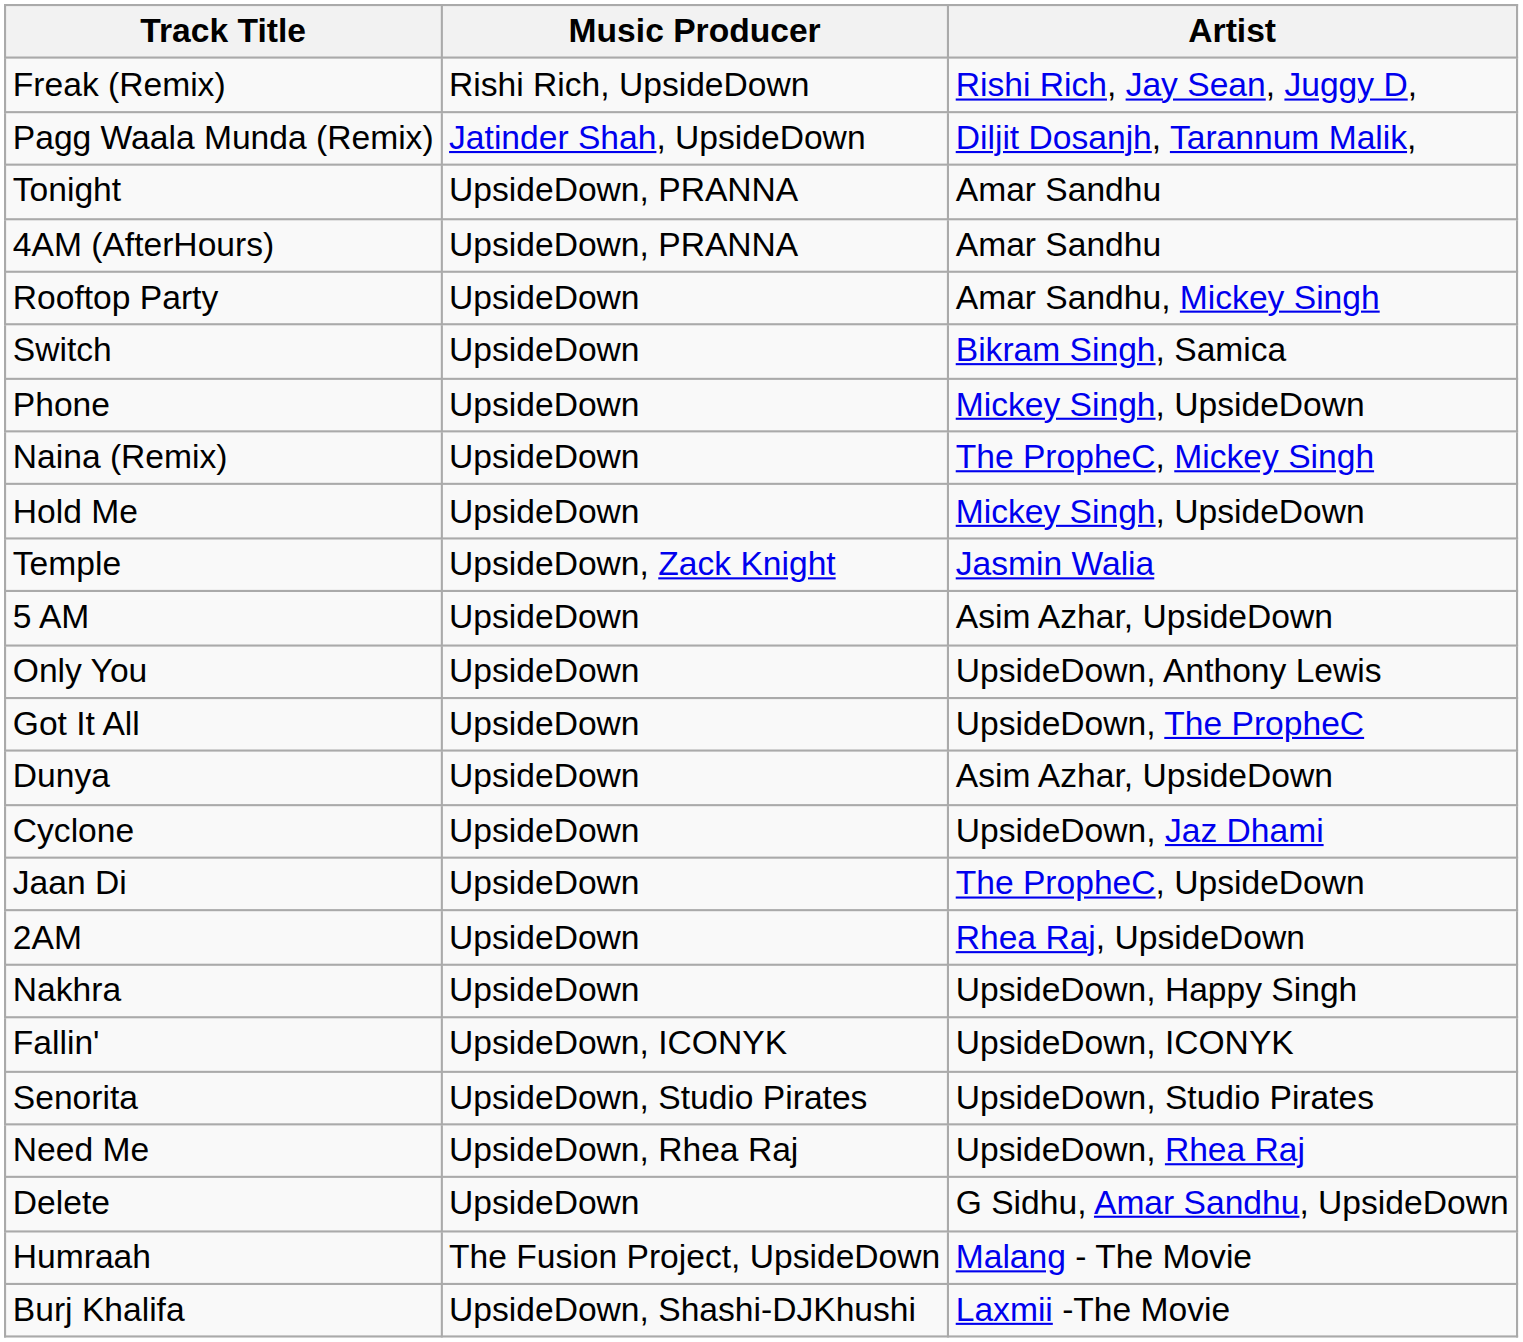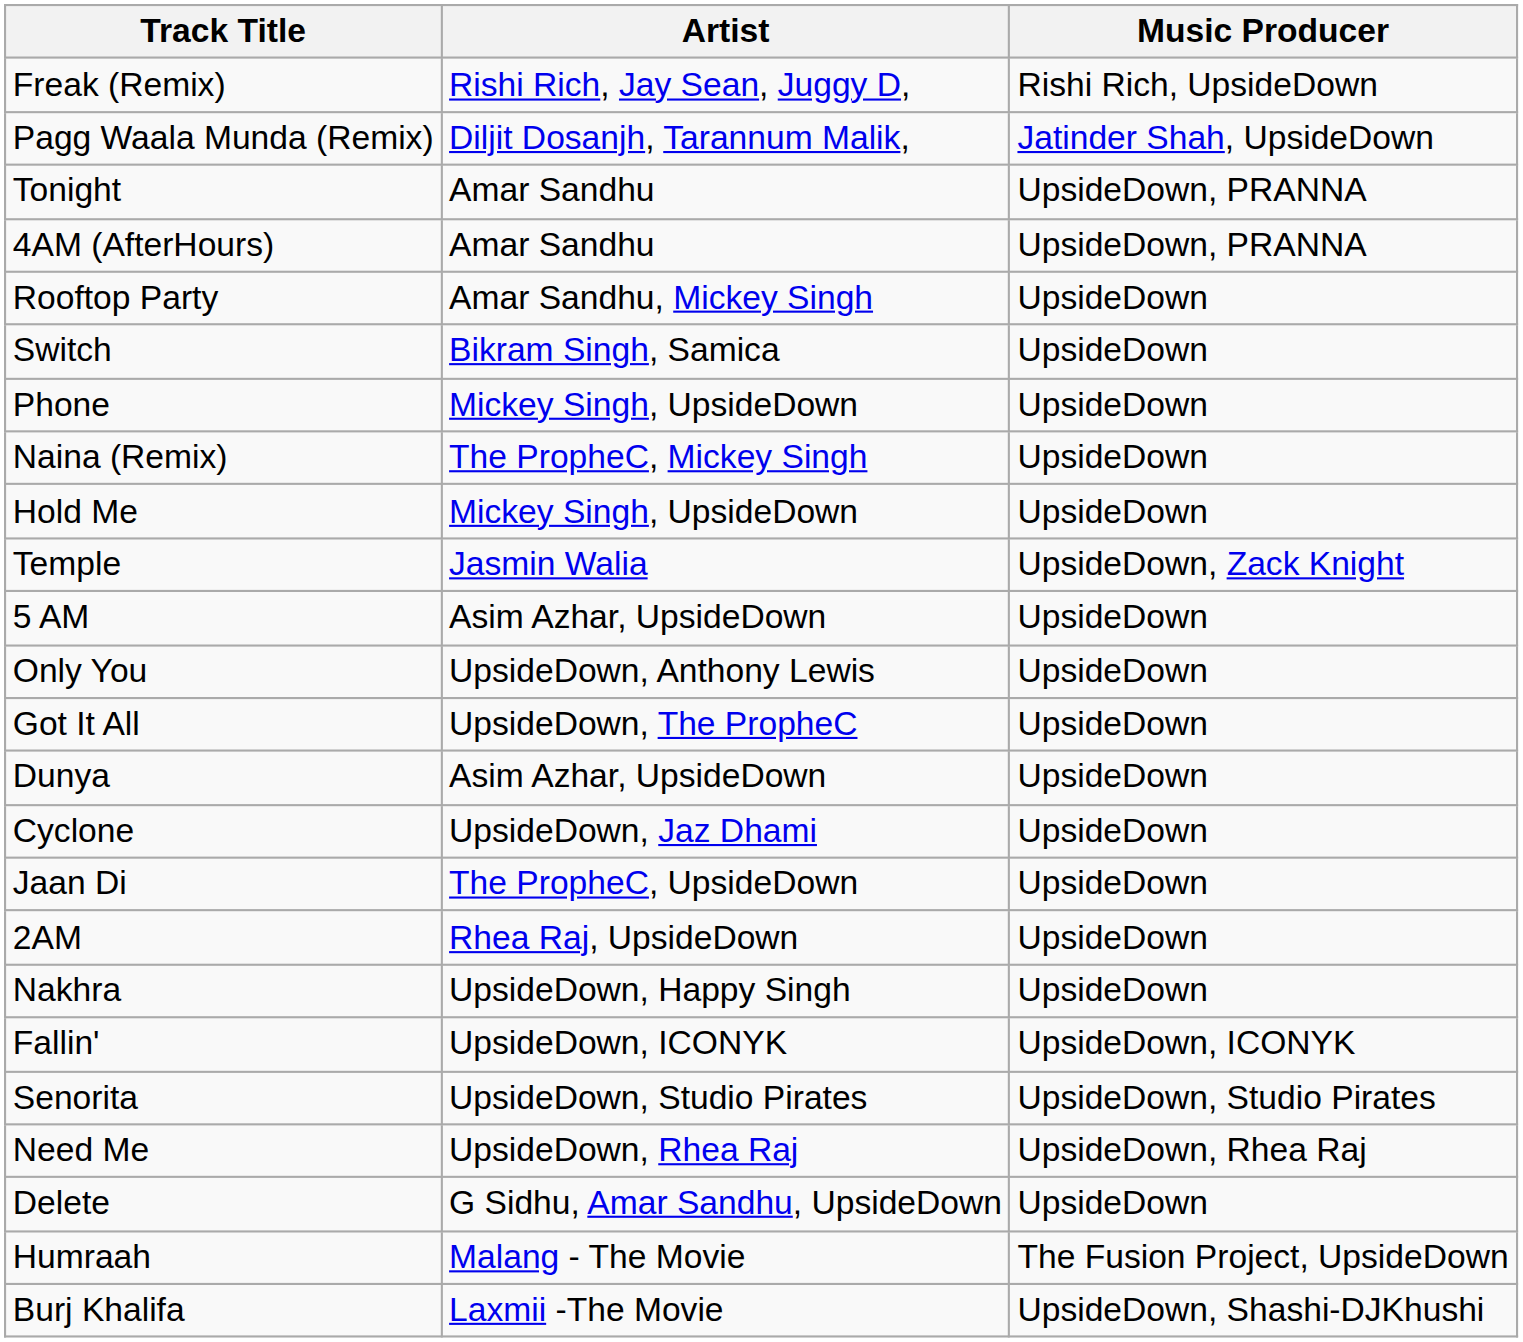columns swapped: Artist <-> Music Producer
